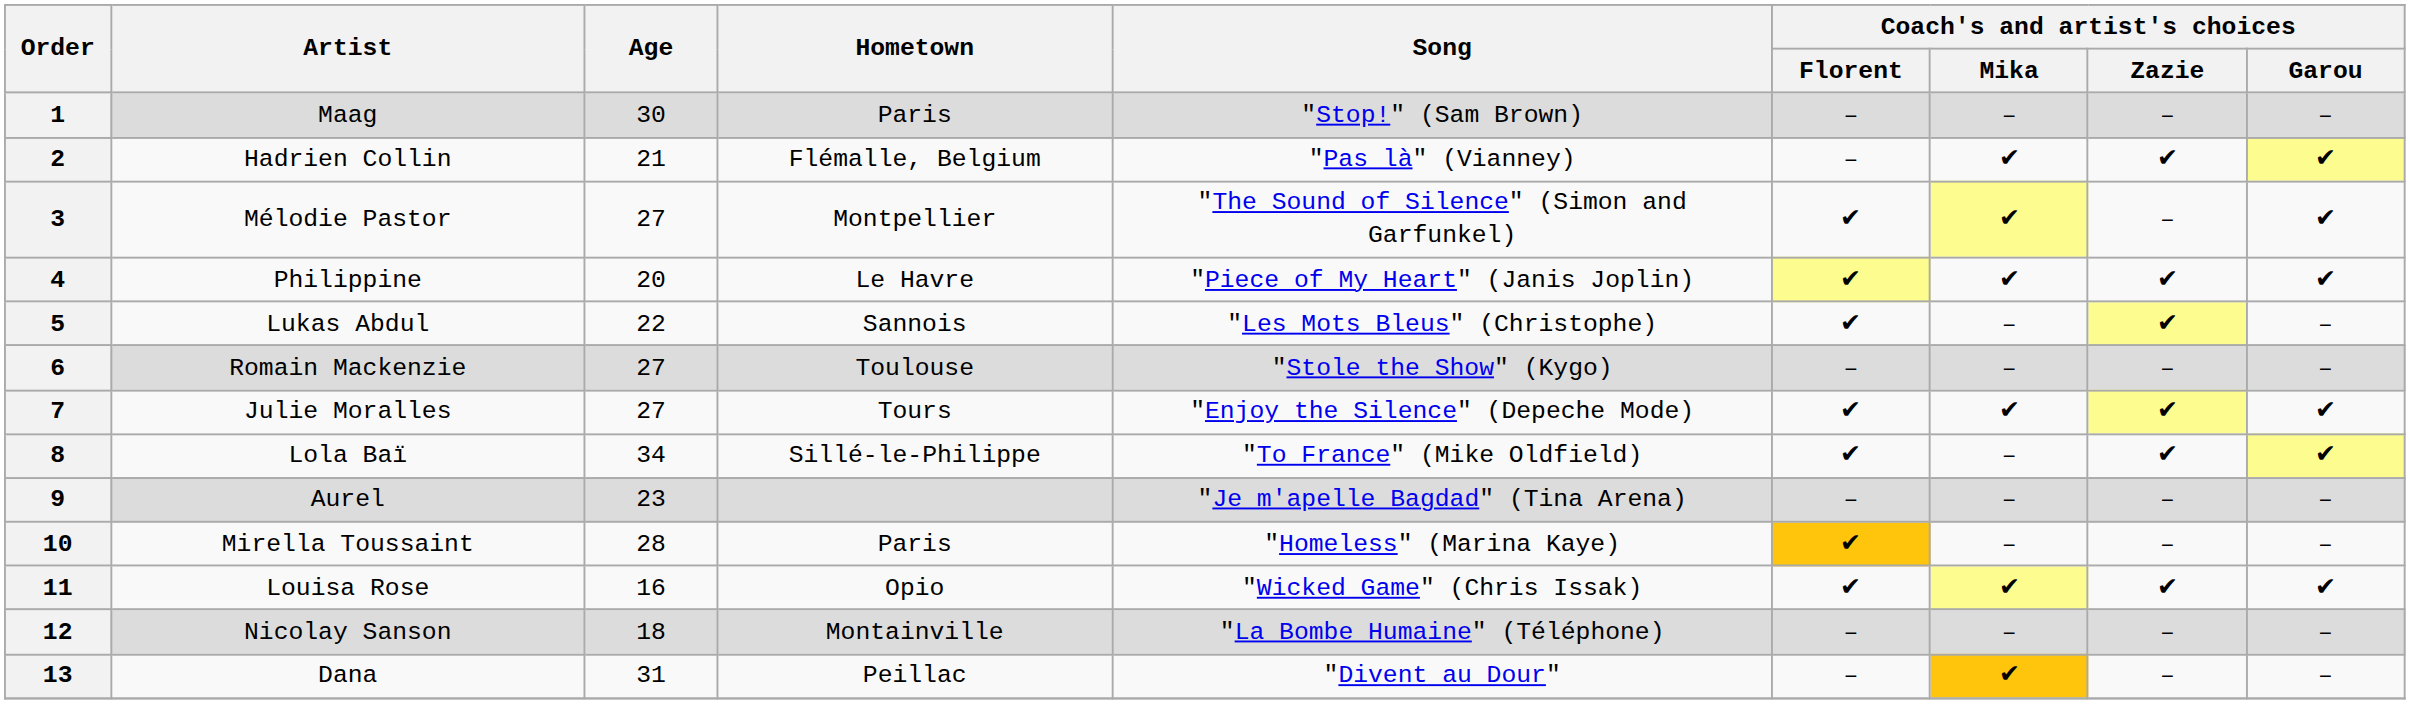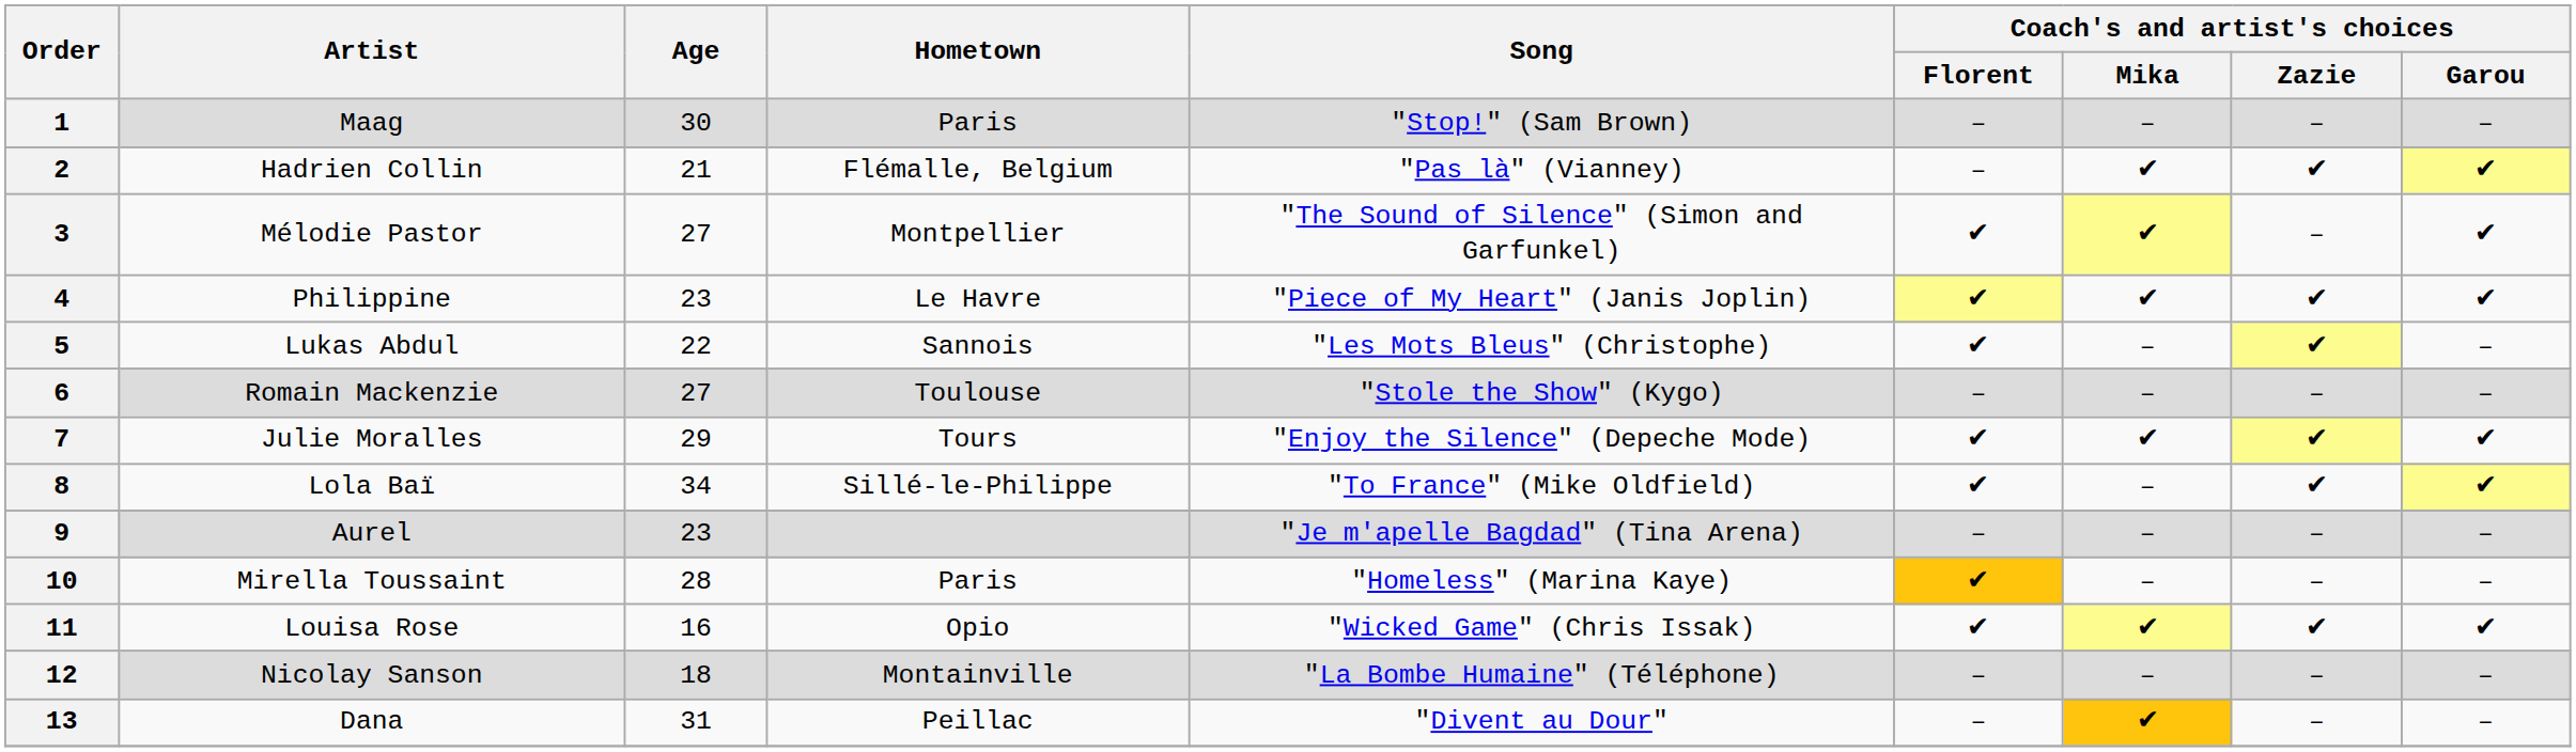4 | Age: 20 -> 23
7 | Age: 27 -> 29
